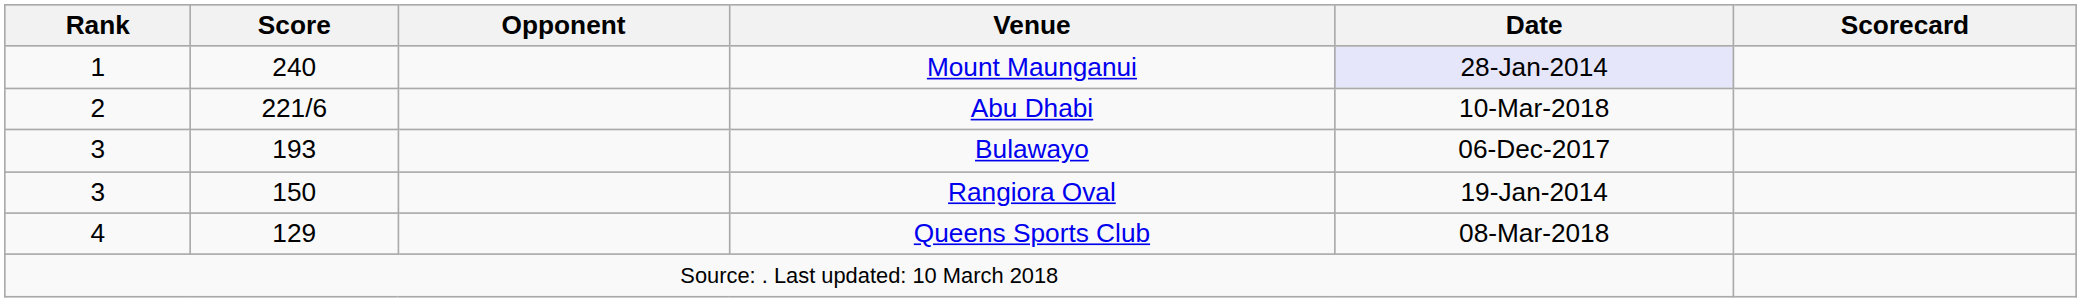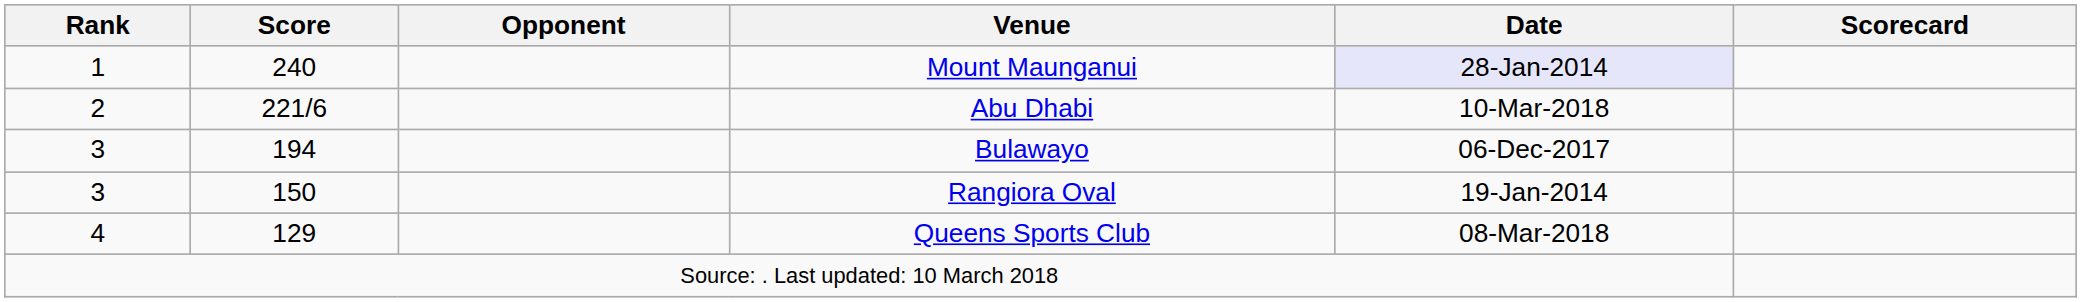Bulawayo | Score: 193 -> 194
